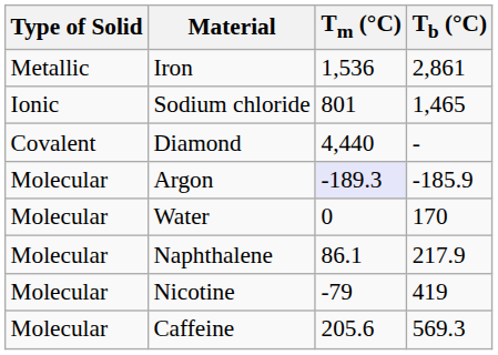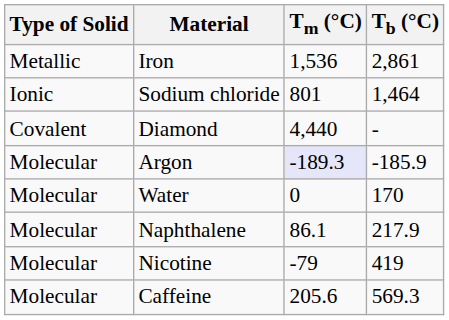Sodium chloride | Tb (°C): 1,465 -> 1,464
